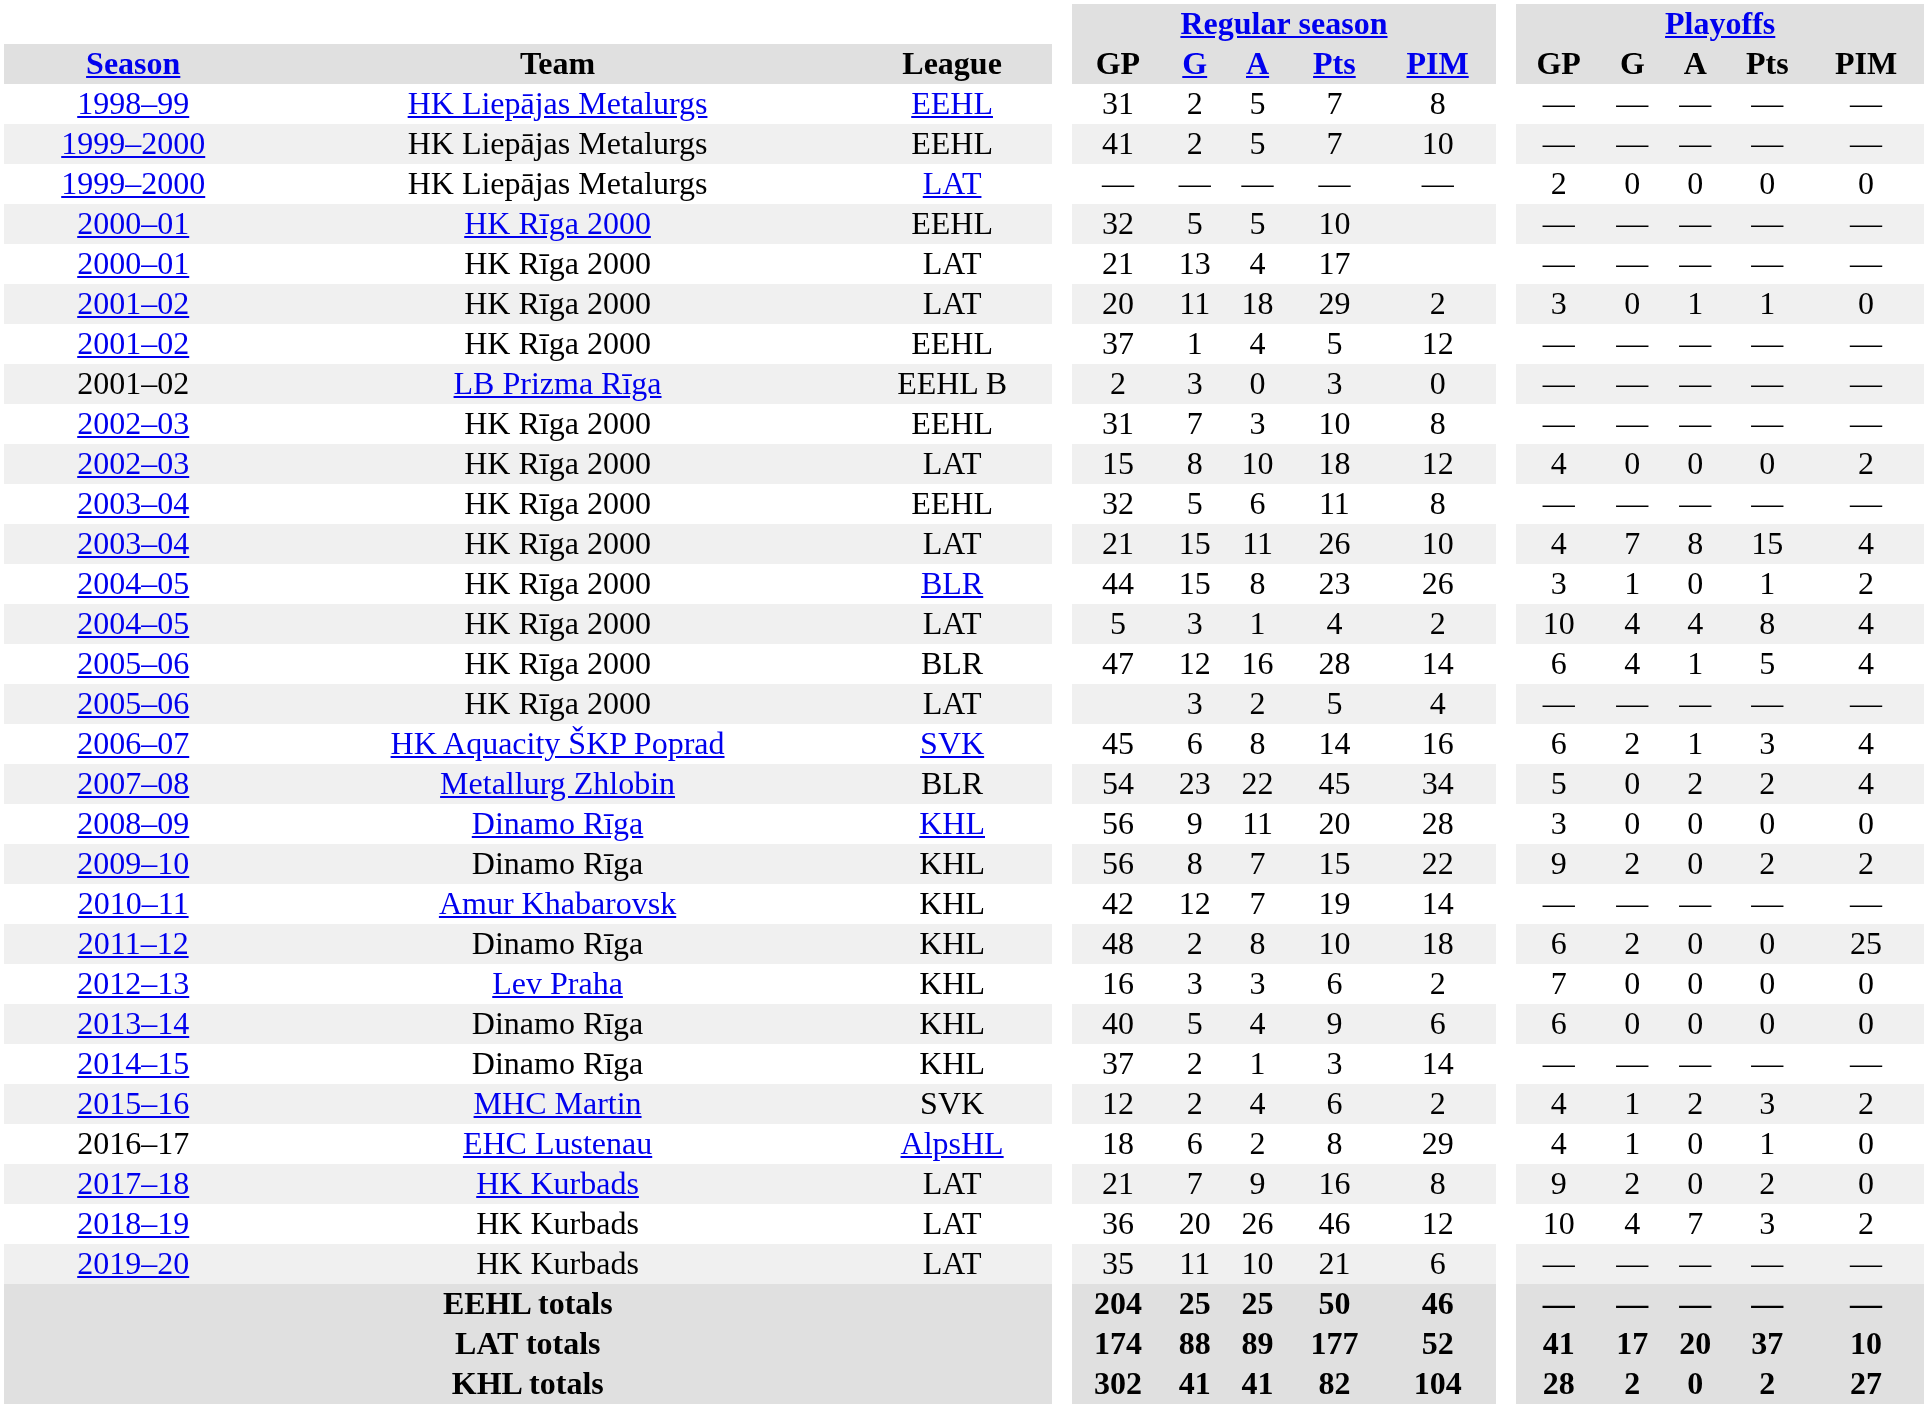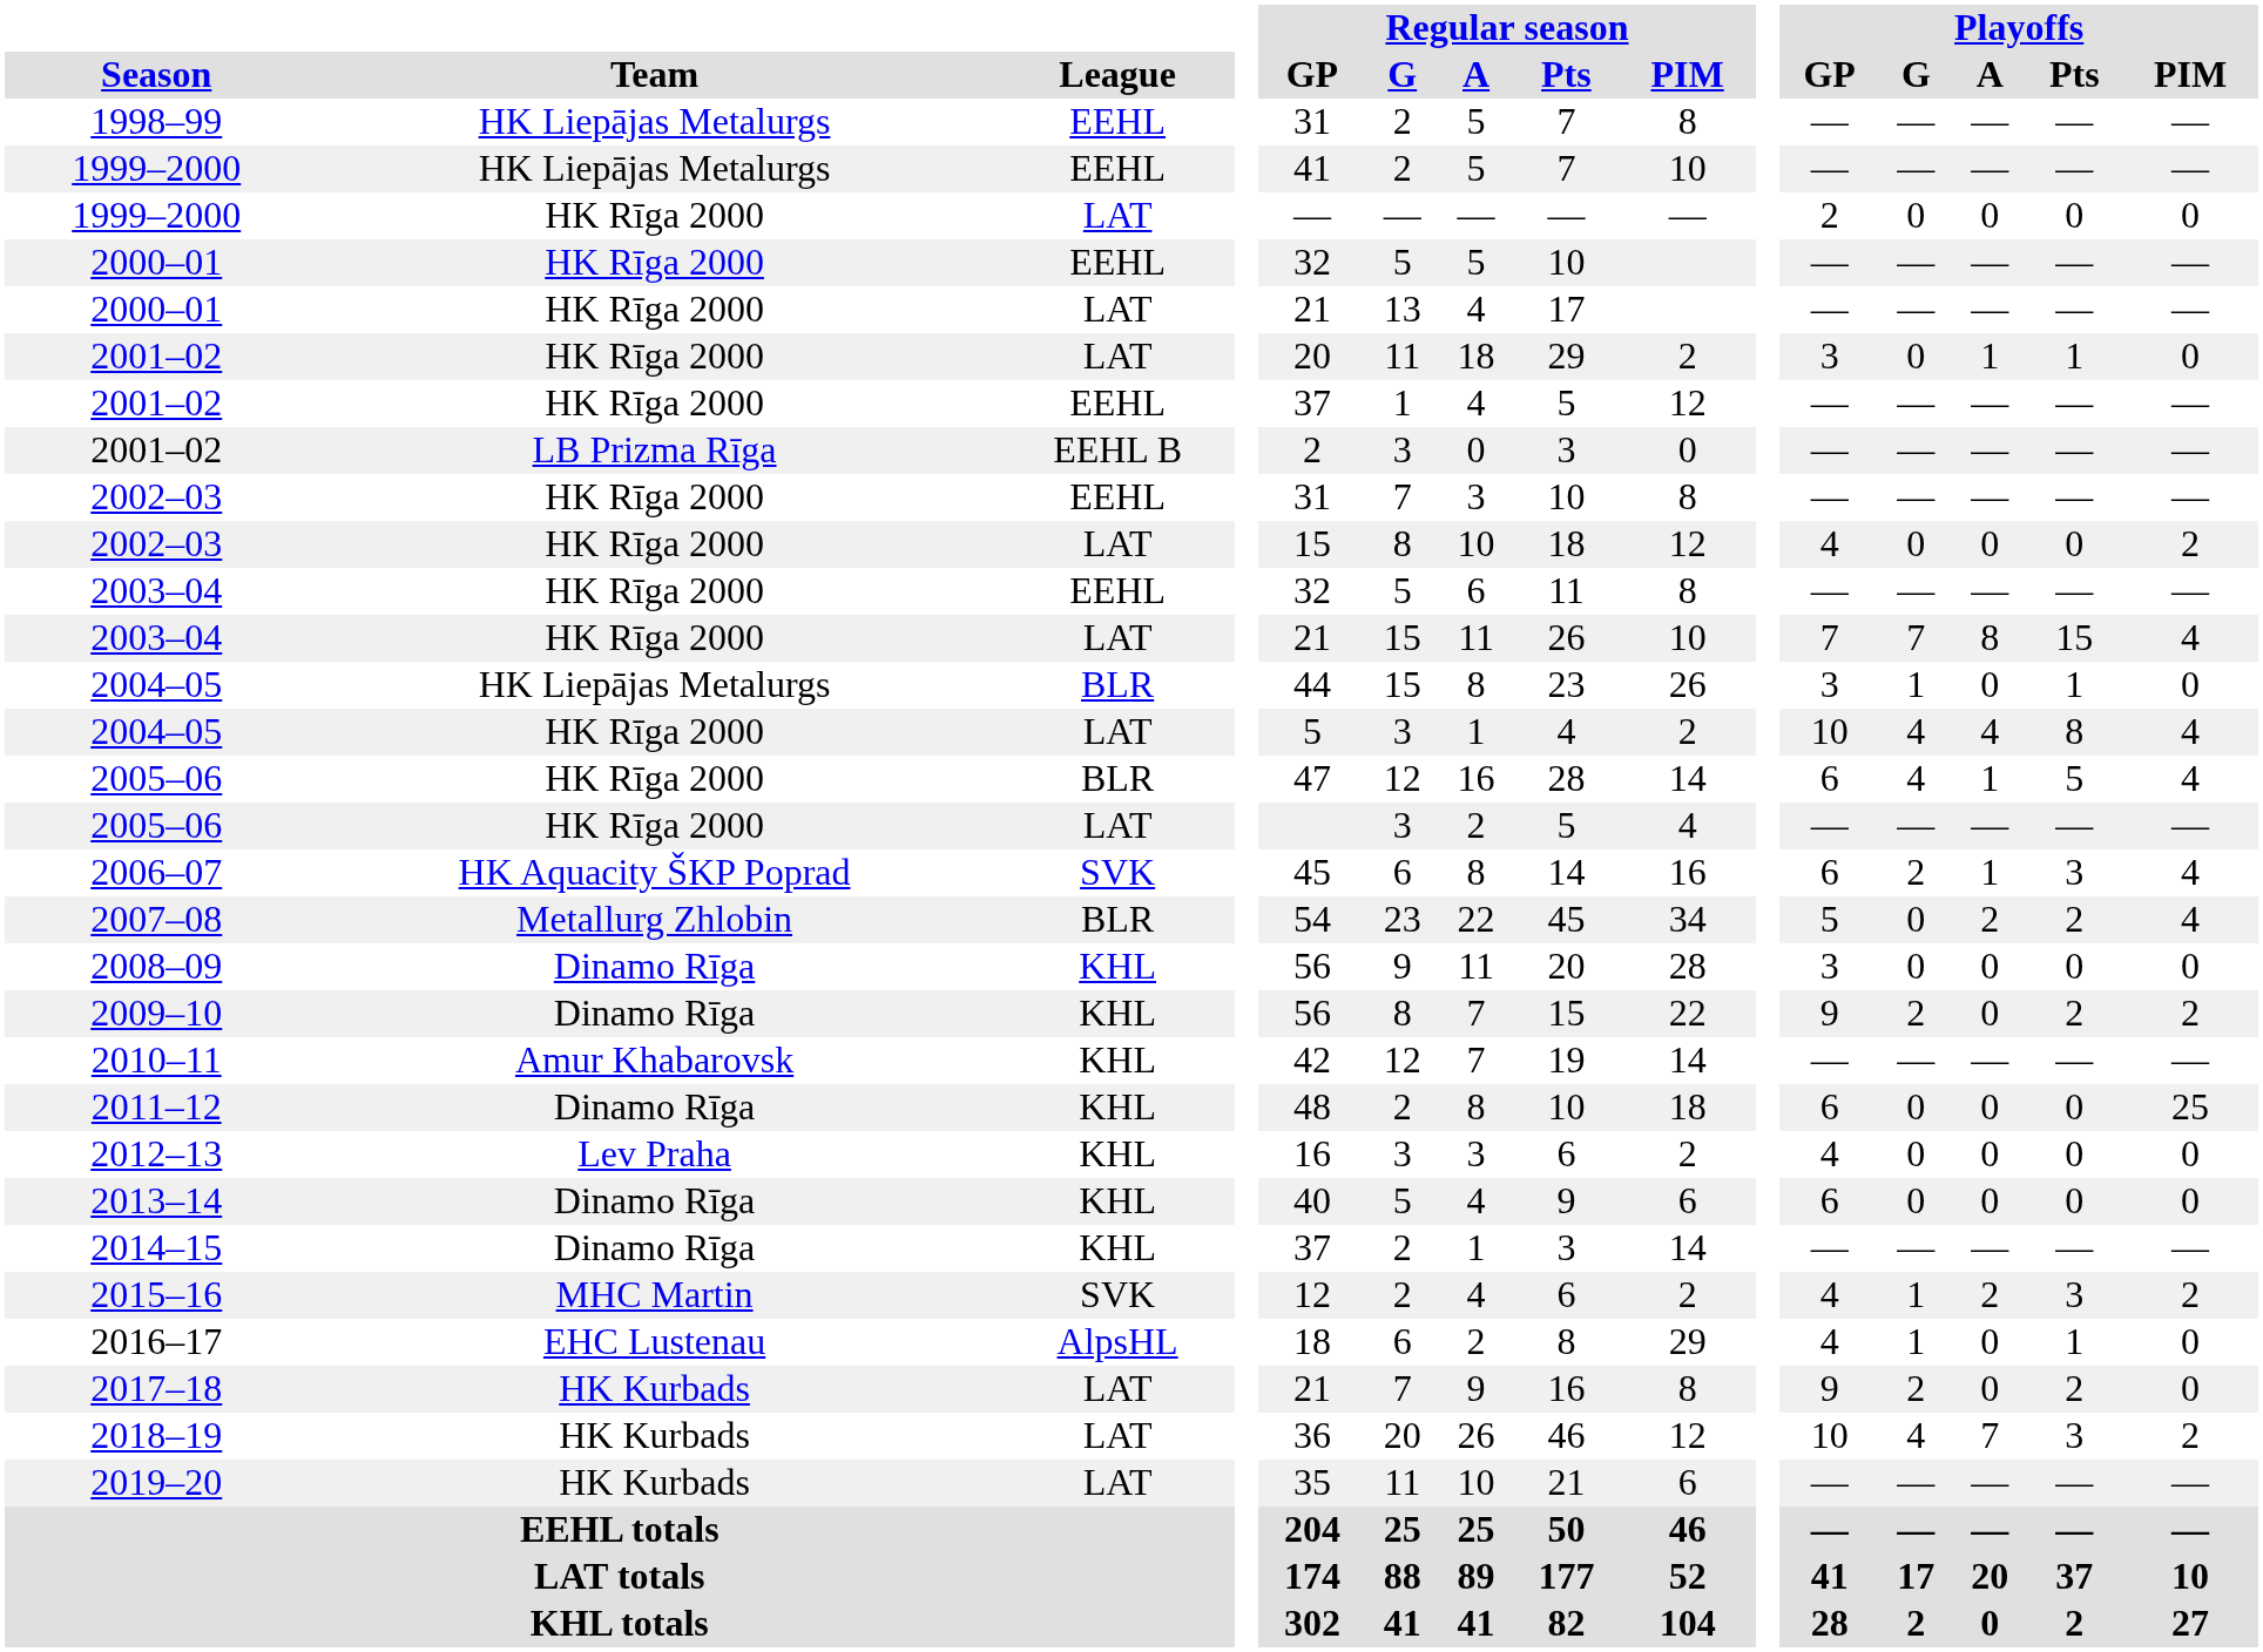1999–2000 / LAT | Team: HK Liepājas Metalurgs -> HK Rīga 2000
2003–04 / LAT | Playoffs / GP: 4 -> 7
2004–05 / BLR | Team: HK Rīga 2000 -> HK Liepājas Metalurgs
2004–05 / BLR | Playoffs / PIM: 2 -> 0
2011–12 | Playoffs / G: 2 -> 0
2012–13 | Playoffs / GP: 7 -> 4
